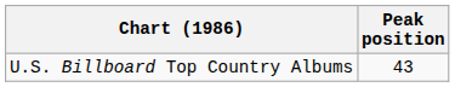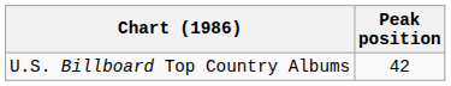U.S. Billboard Top Country Albums | Peak position: 43 -> 42
